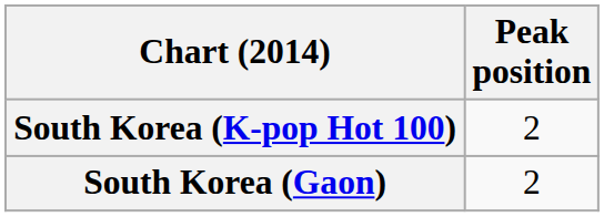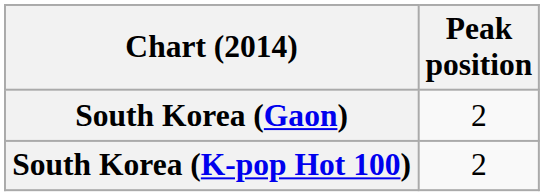rows swapped: South Korea (Gaon) <-> South Korea (K-pop Hot 100)
